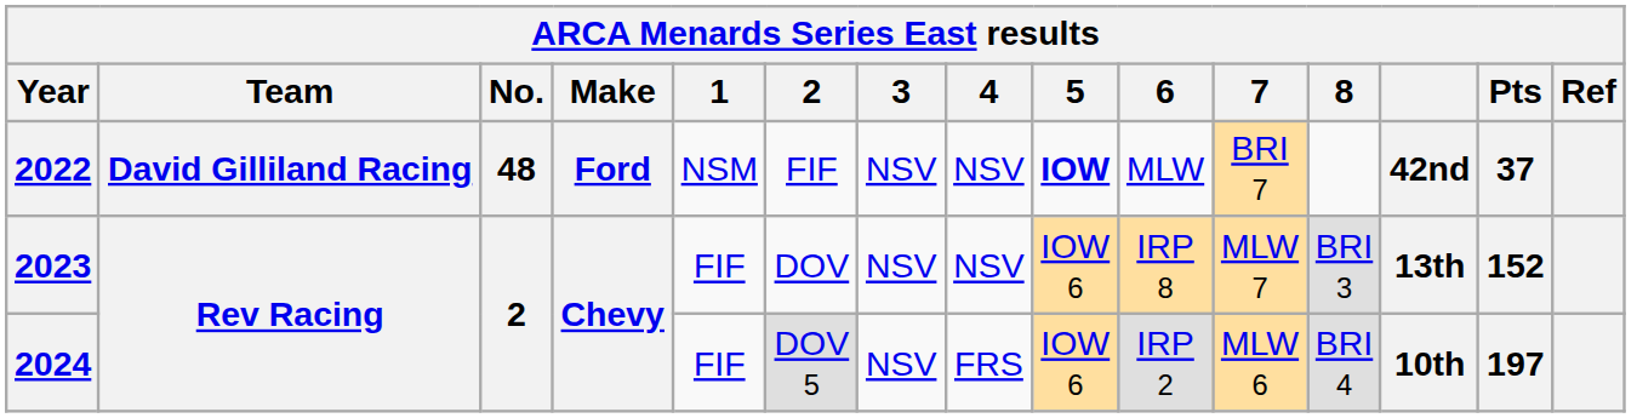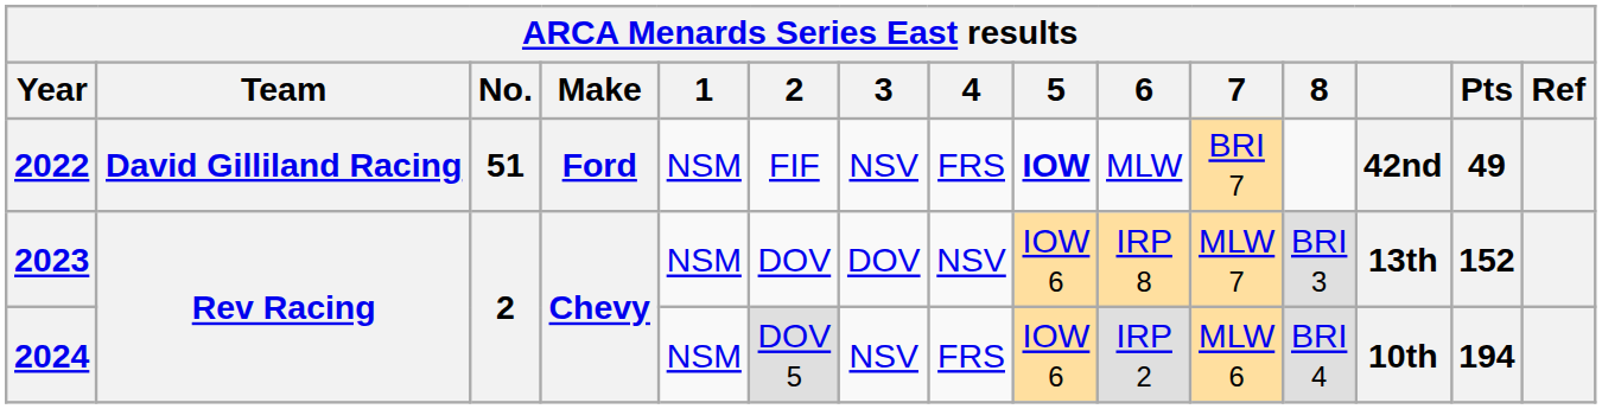2022 | No.: 48 -> 51
2022 | 4: NSV -> FRS
2022 | Pts: 37 -> 49
2023 | 1: FIF -> NSM
2023 | 3: NSV -> DOV
2024 | 1: FIF -> NSM
2024 | Pts: 197 -> 194
